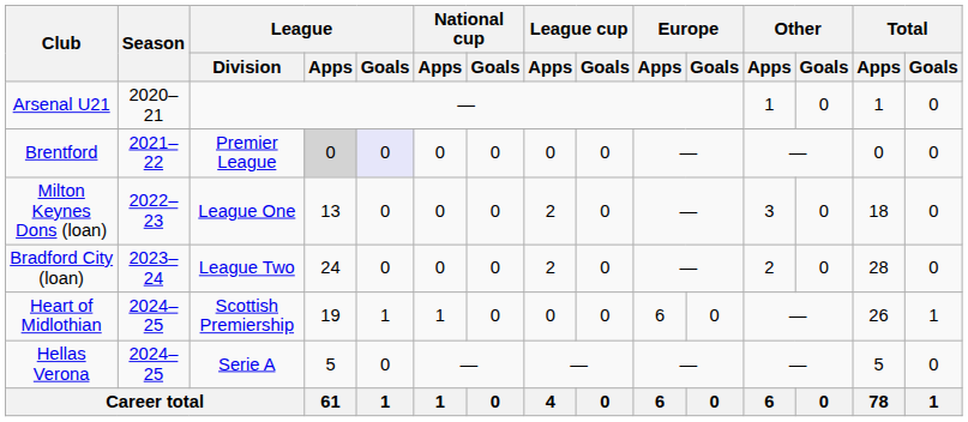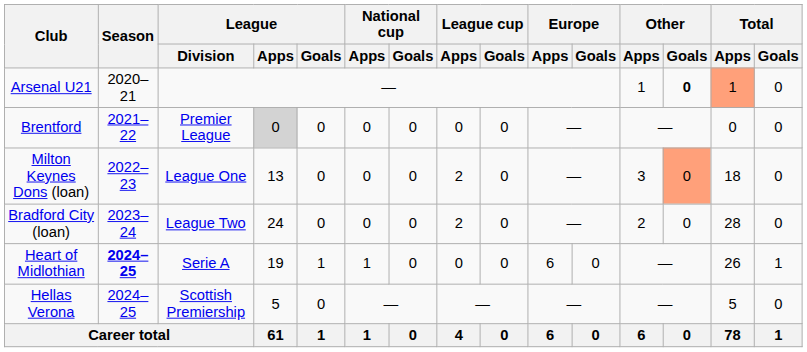Arsenal U21 | Other / Goals: normal -> bold
Arsenal U21 | Total / Apps: no background -> lightsalmon background
Brentford | League / Goals: lavender background -> no background
Milton Keynes Dons (loan) | Other / Goals: no background -> lightsalmon background
Heart of Midlothian | Season: normal -> bold
Heart of Midlothian | League / Division: Scottish Premiership -> Serie A
Hellas Verona | League / Division: Serie A -> Scottish Premiership
